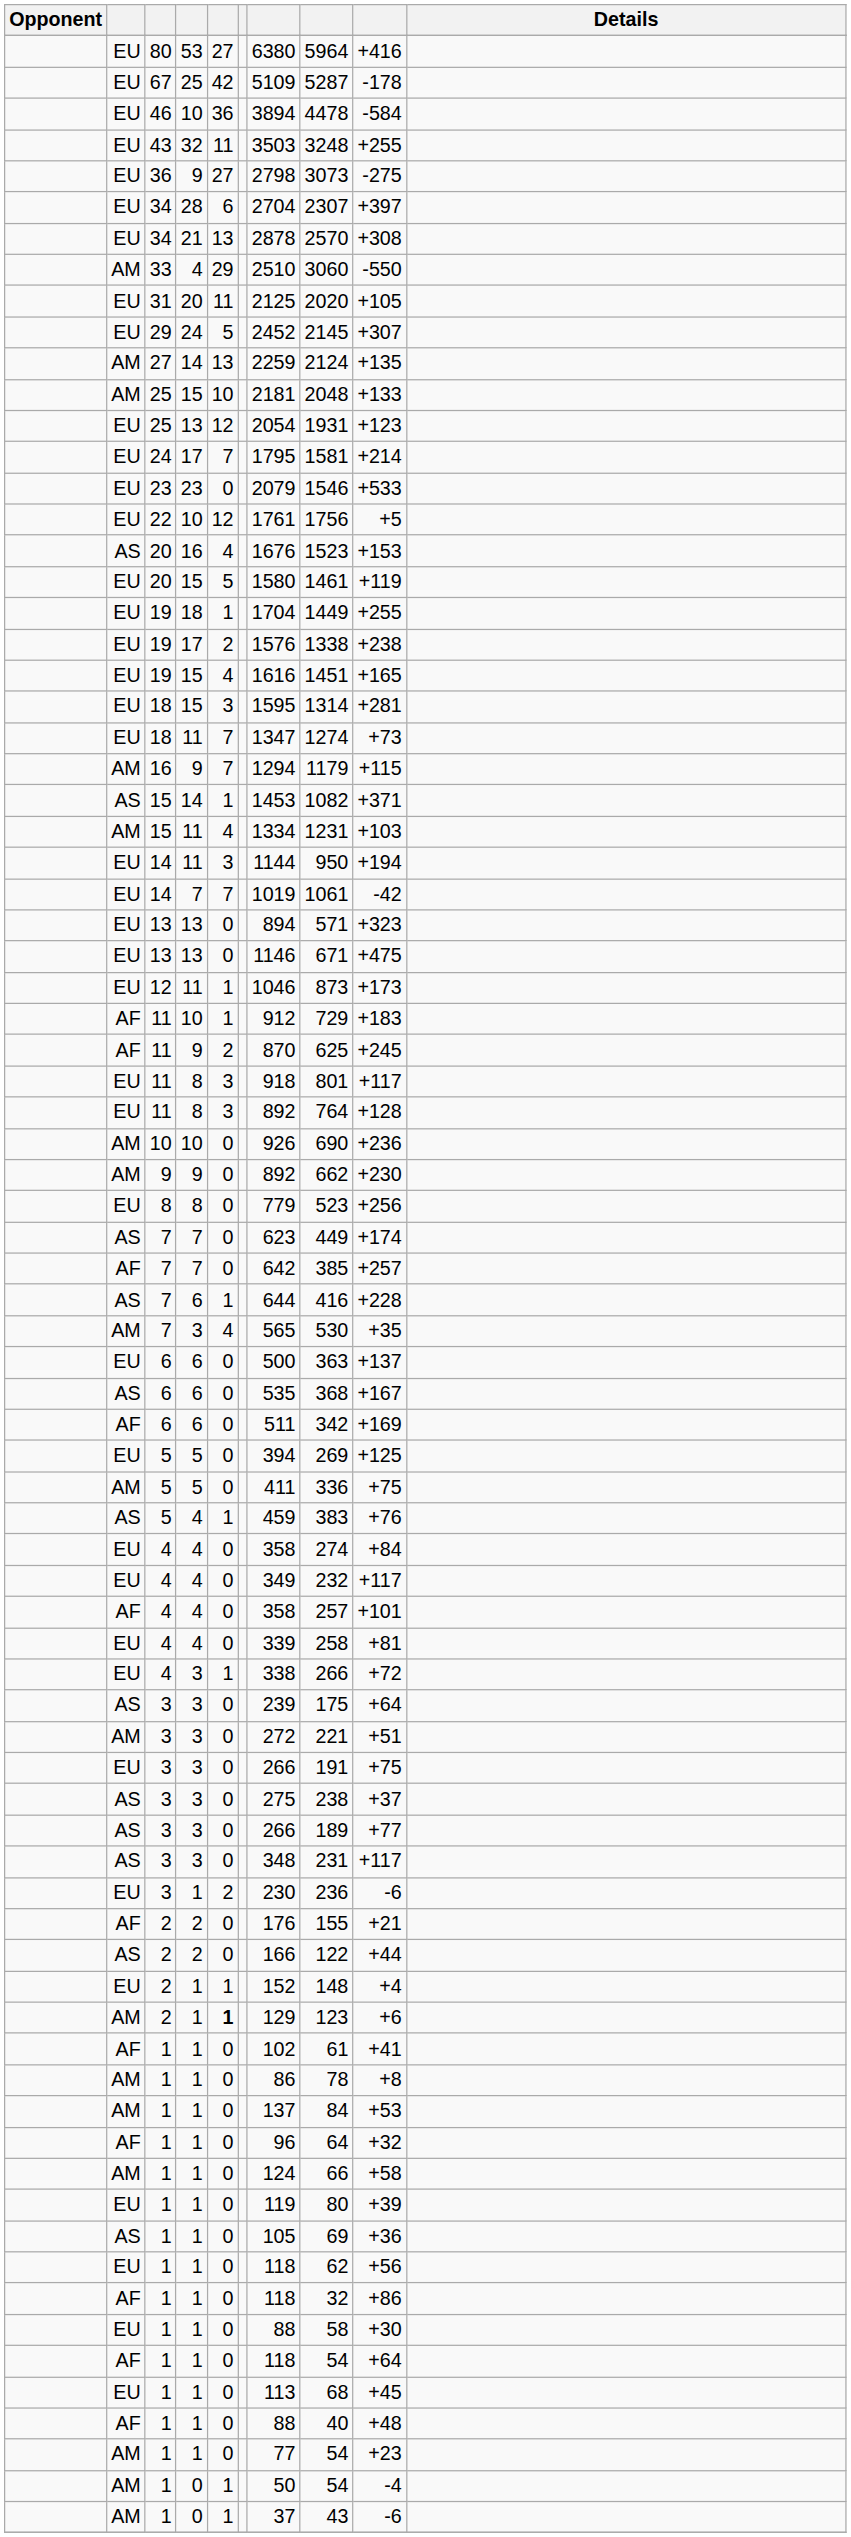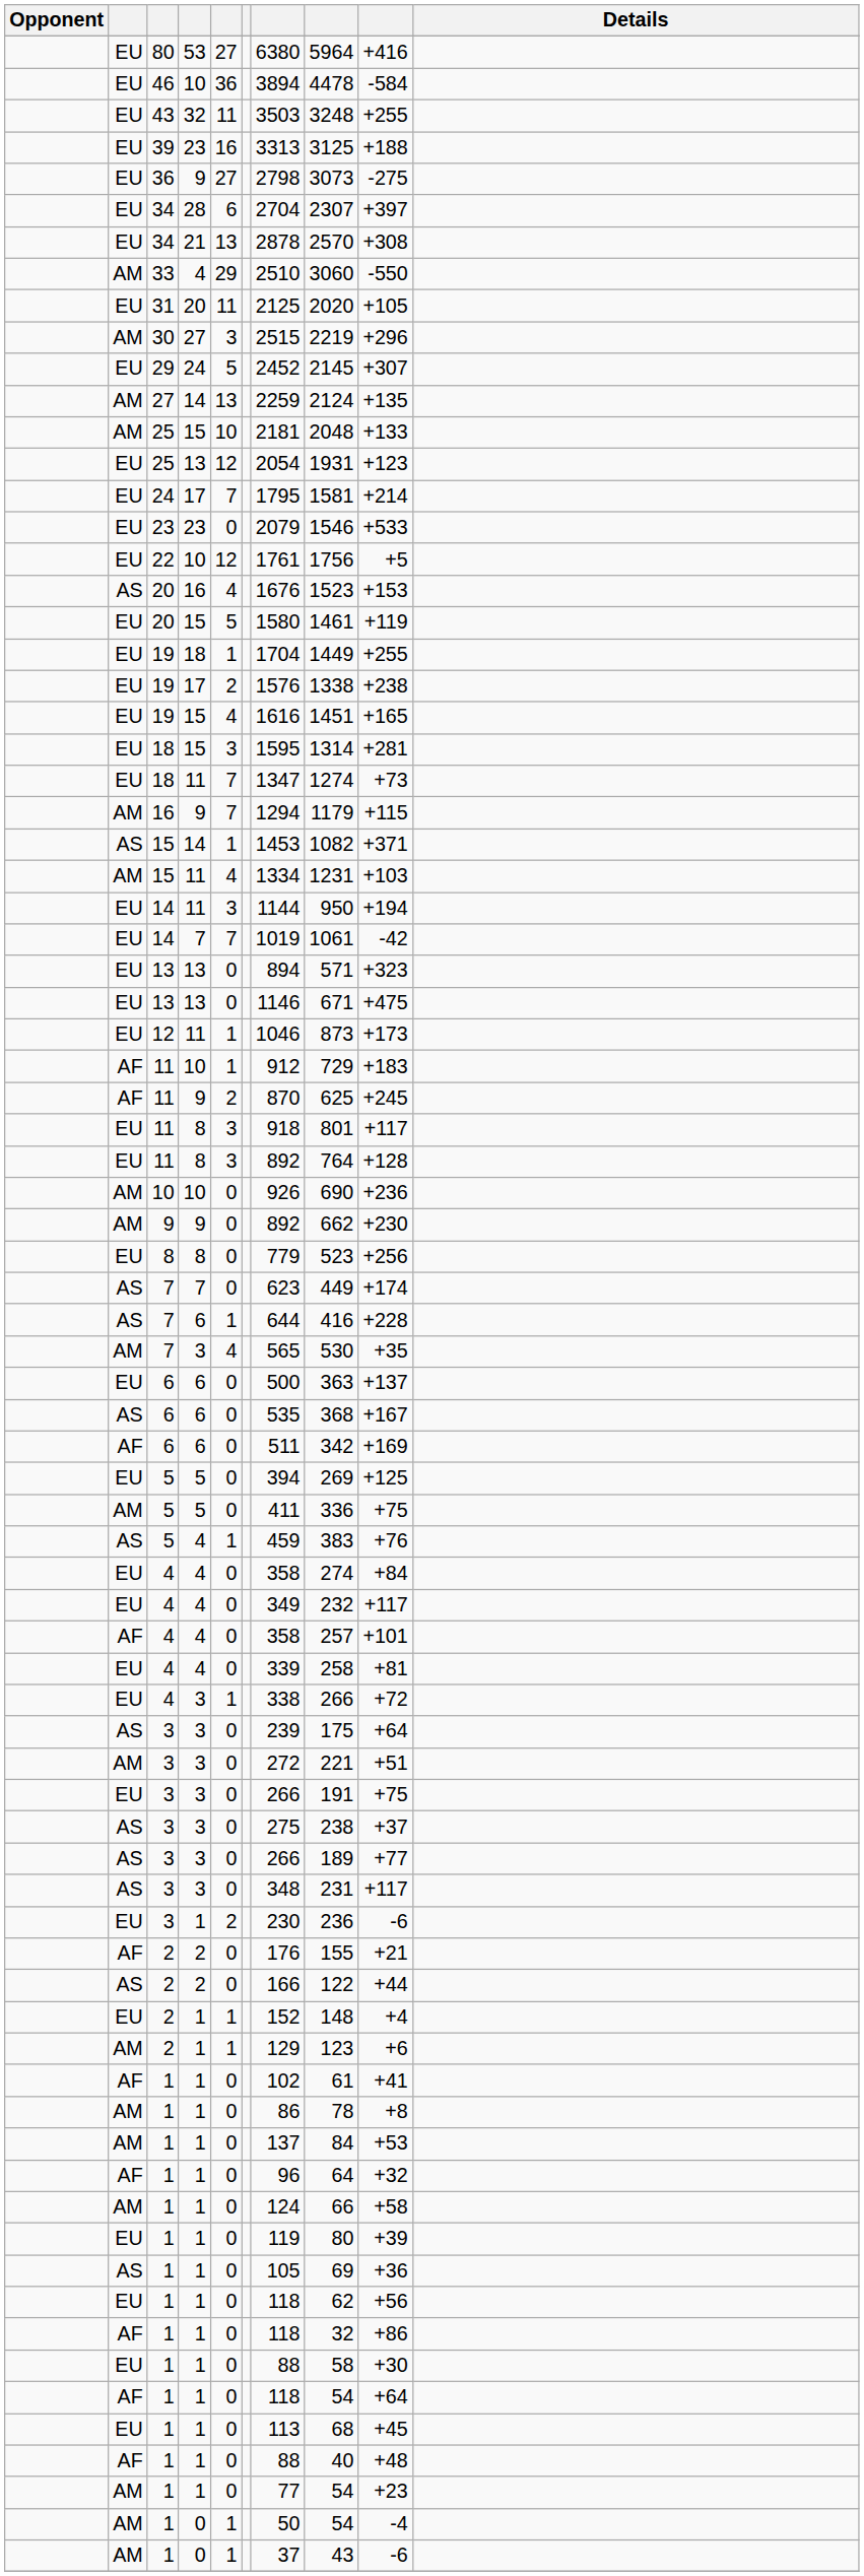- row: EU | 67 | 25 | 42 | 5109 | 5287 | -178
+ row: EU | 39 | 23 | 16 | 3313 | 3125 | +188
+ row: AM | 30 | 27 | 3 | 2515 | 2219 | +296
- row: AF | 7 | 7 | 0 | 642 | 385 | +257
AM / 2 | column 5: bold -> normal
